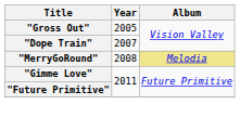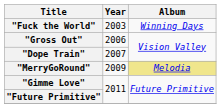+ row: "Fuck the World" | 2003 | Winning Days
"Gross Out" | Year: 2005 -> 2006
"MerryGoRound" | Year: 2008 -> 2009
